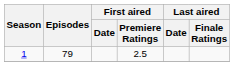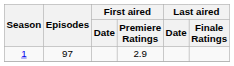1 | Episodes: 79 -> 97
1 | First aired / Premiere Ratings: 2.5 -> 2.9
